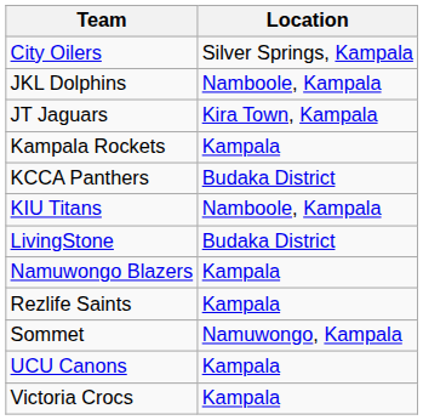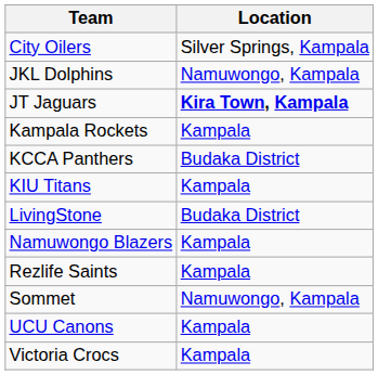JKL Dolphins | Location: Namboole, Kampala -> Namuwongo, Kampala
JT Jaguars | Location: normal -> bold
KIU Titans | Location: Namboole, Kampala -> Kampala
